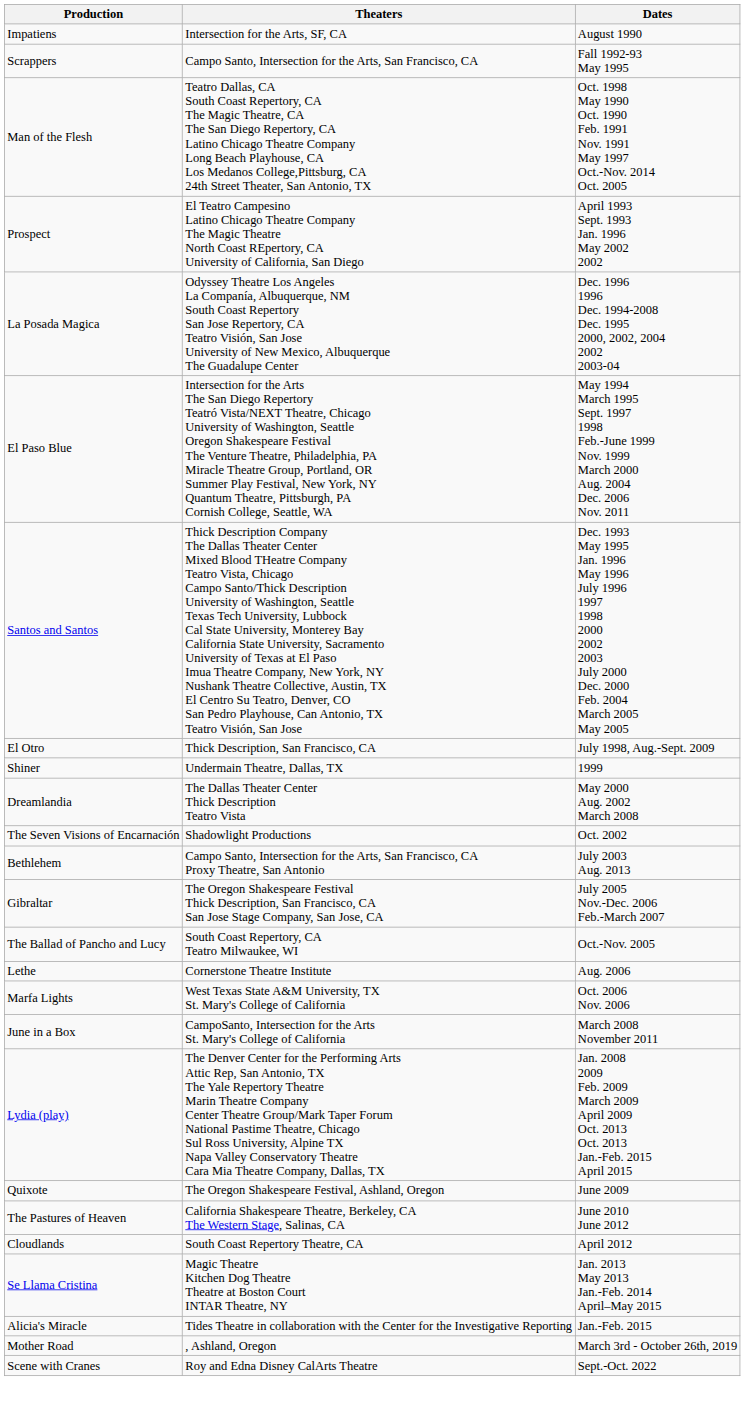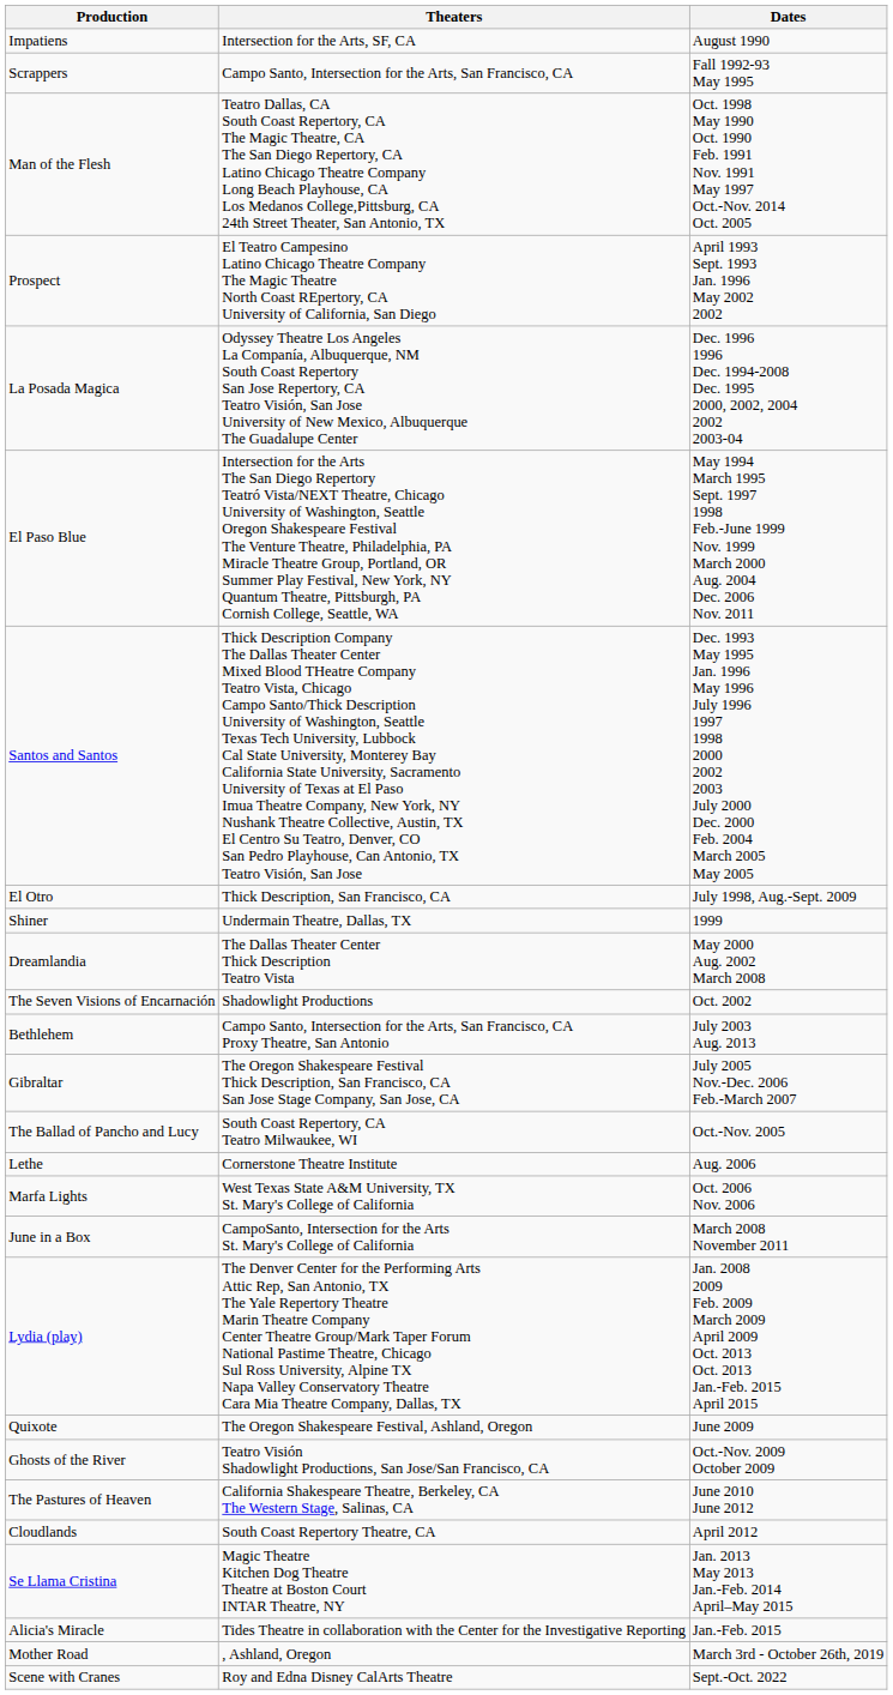+ row: Ghosts of the River | Teatro Visión Shadowlight Productions, San Jose/San Francisco, CA | Oct.-Nov. 2009 October 2009
